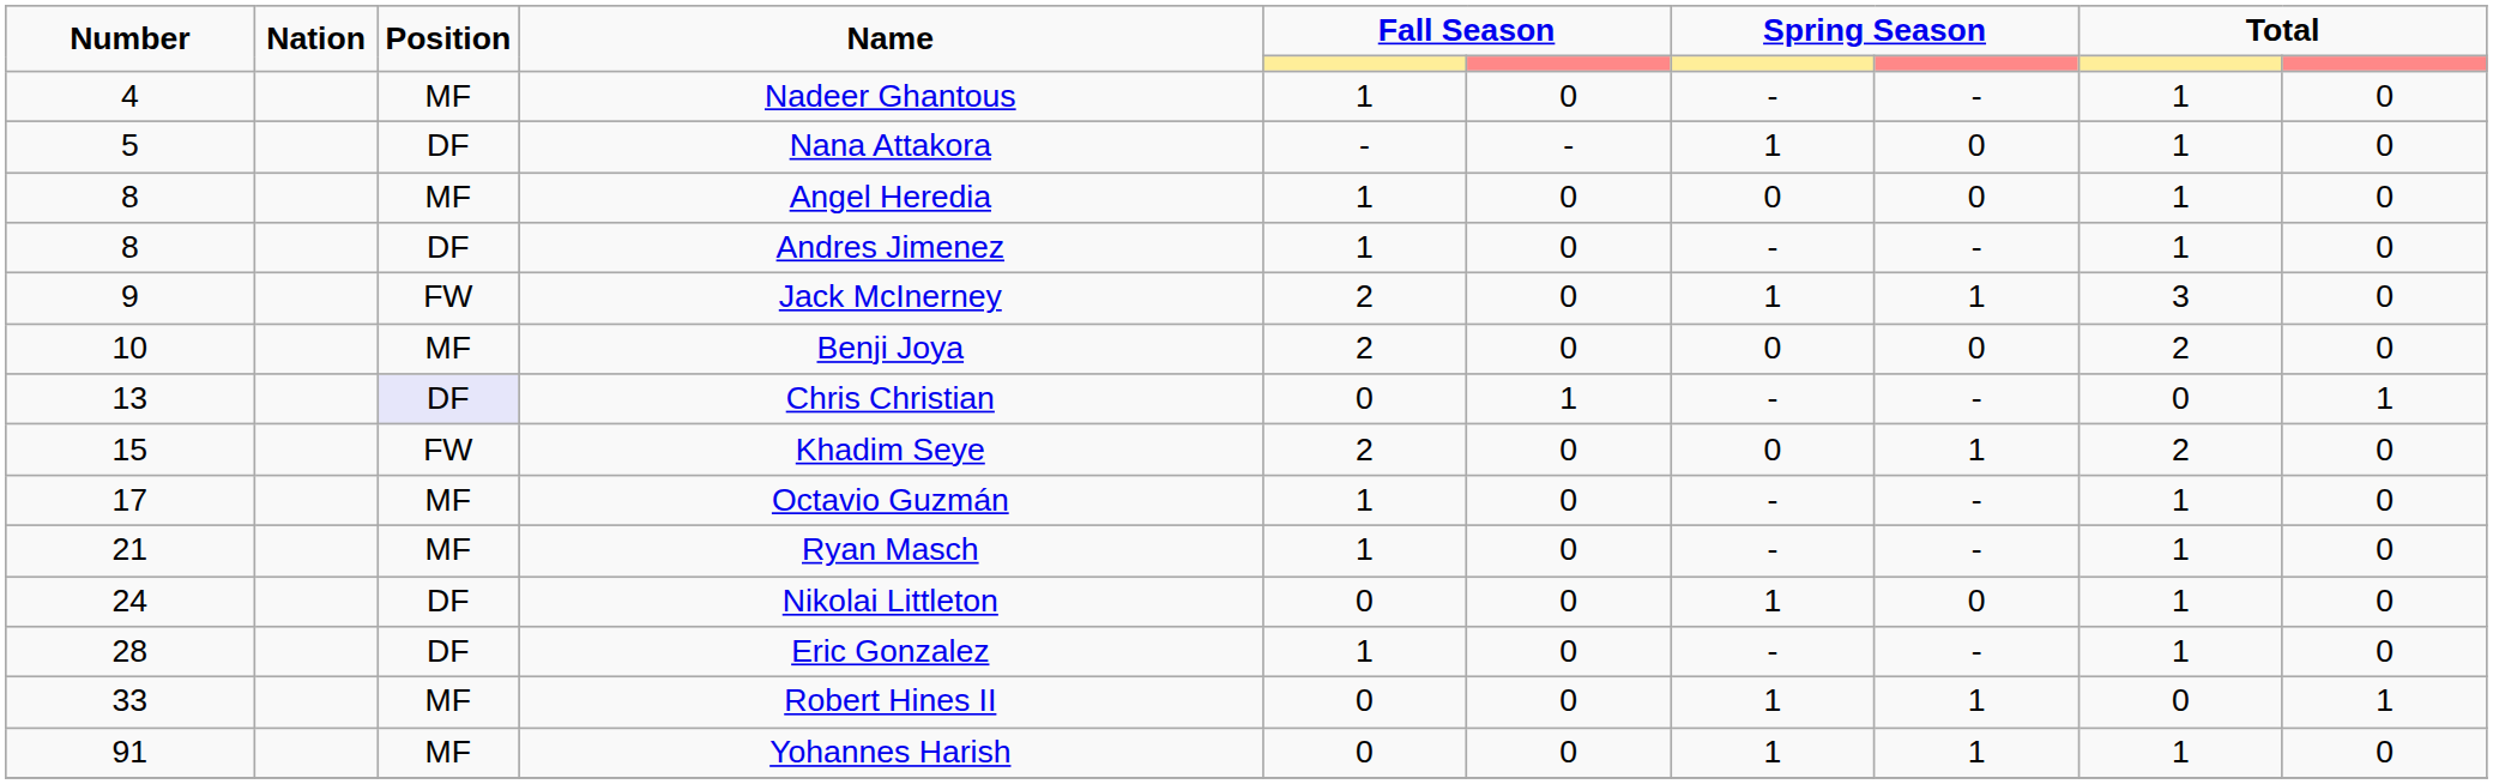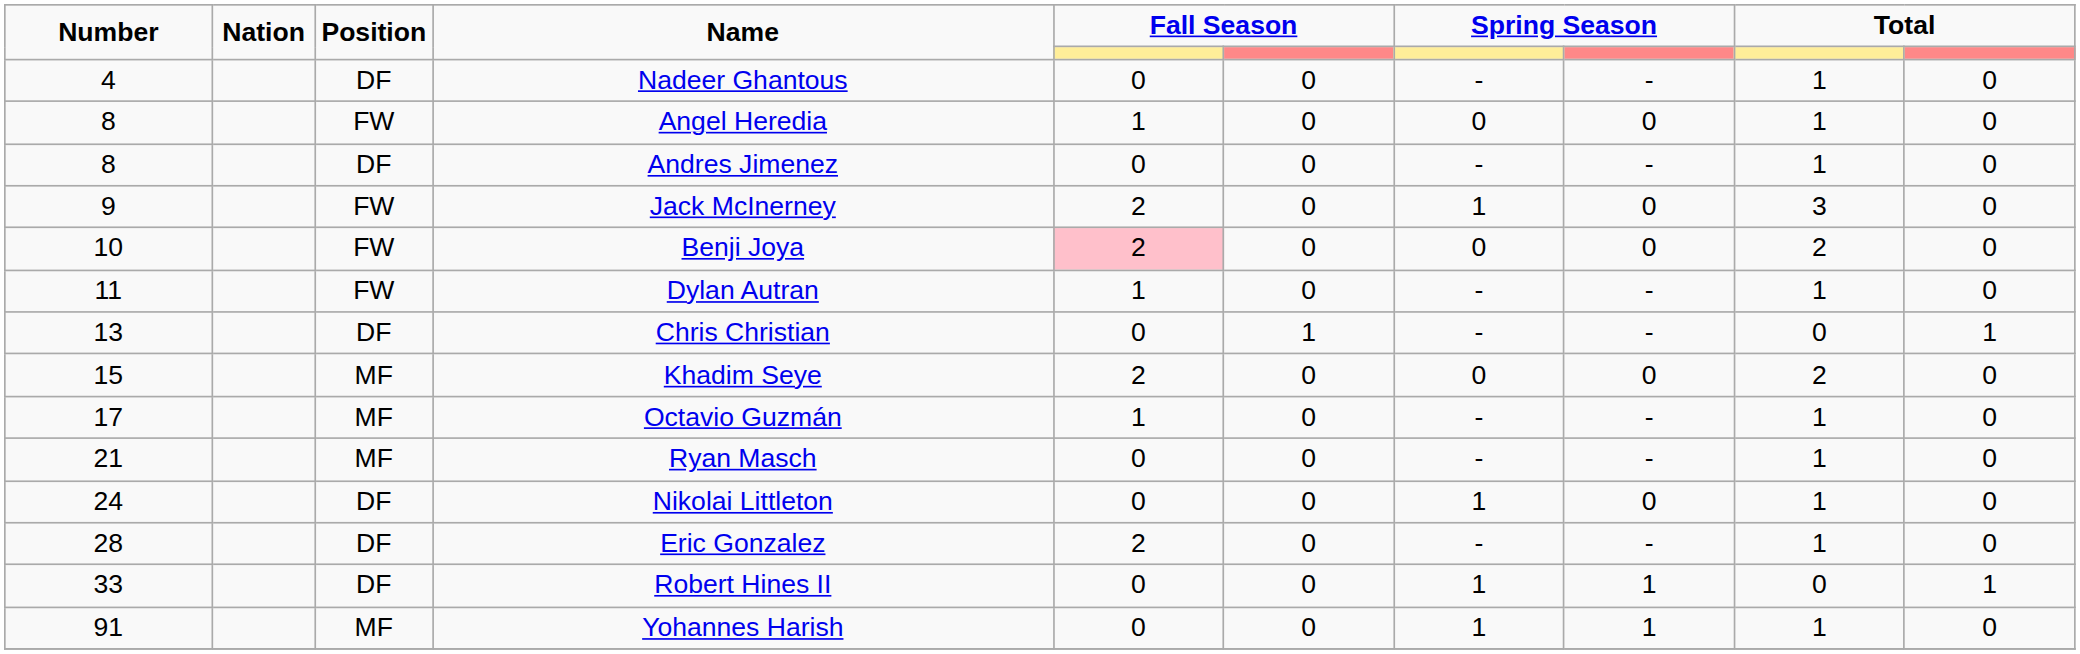Nadeer Ghantous | Position: MF -> DF
Nadeer Ghantous | column 5: 1 -> 0
- row: 5 | DF | Nana Attakora | - | - | 1 | 0 | 1 | 0
Angel Heredia | Position: MF -> FW
Andres Jimenez | column 5: 1 -> 0
Jack McInerney | column 8: 1 -> 0
Benji Joya | Position: MF -> FW
Benji Joya | column 5: no background -> pink background
+ row: 11 | FW | Dylan Autran | 1 | 0 | - | - | 1 | 0
Chris Christian | Position: lavender background -> no background
Khadim Seye | Position: FW -> MF
Khadim Seye | column 8: 1 -> 0
Ryan Masch | column 5: 1 -> 0
Eric Gonzalez | column 5: 1 -> 2
Robert Hines II | Position: MF -> DF
